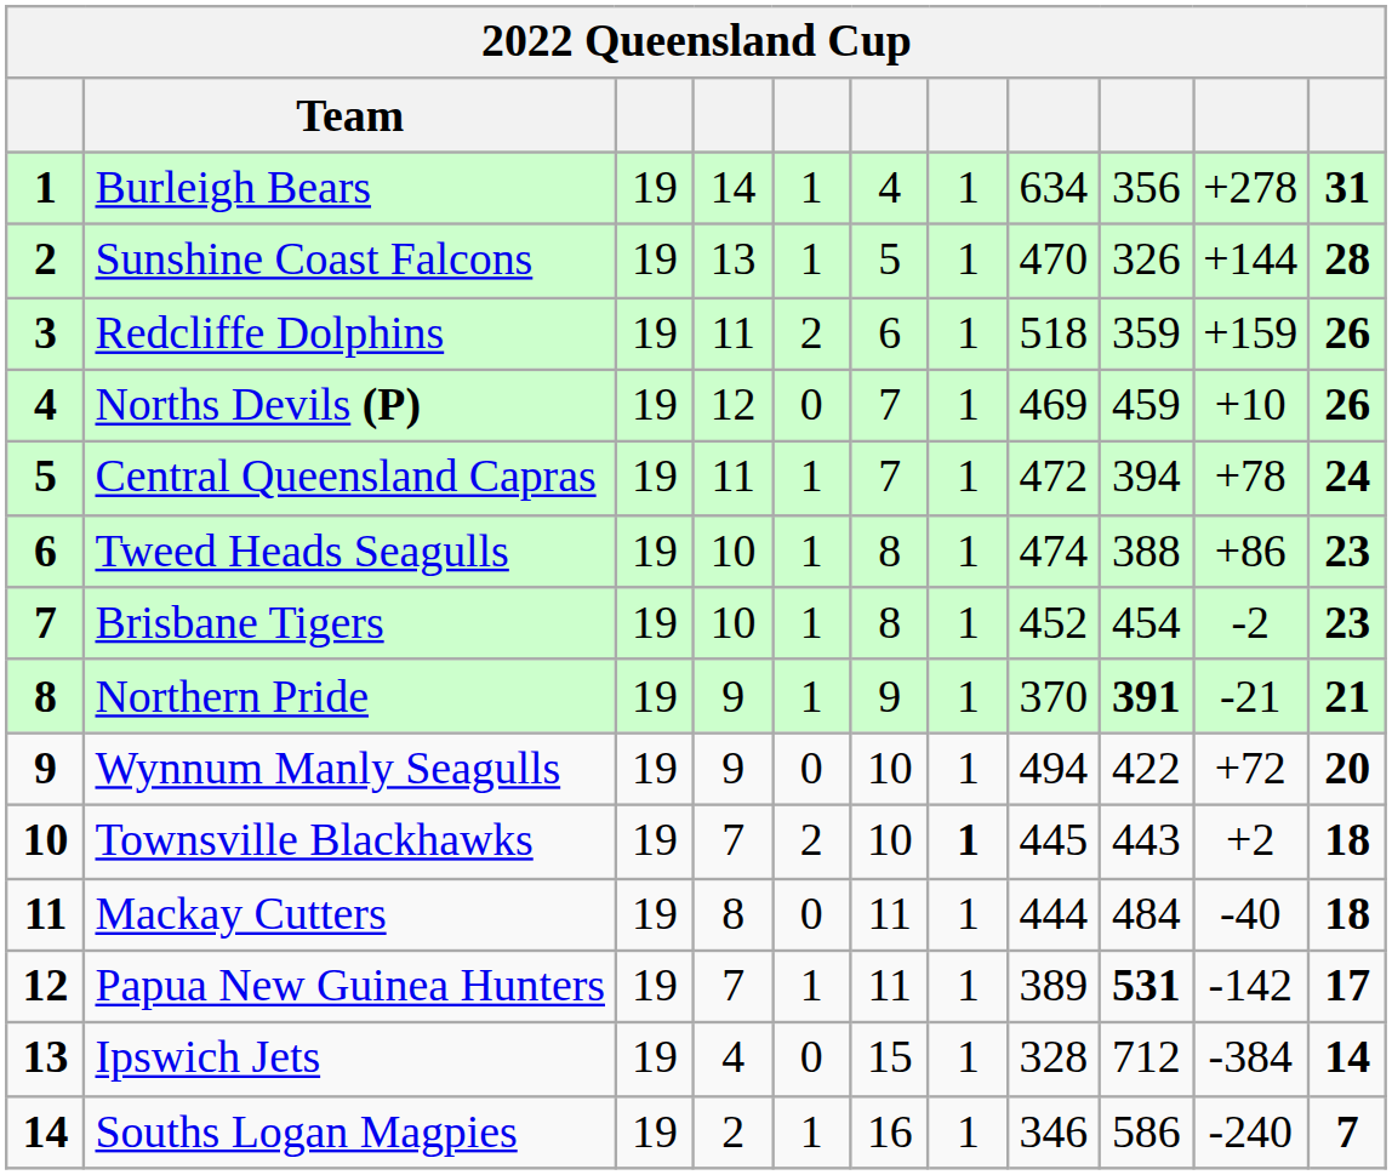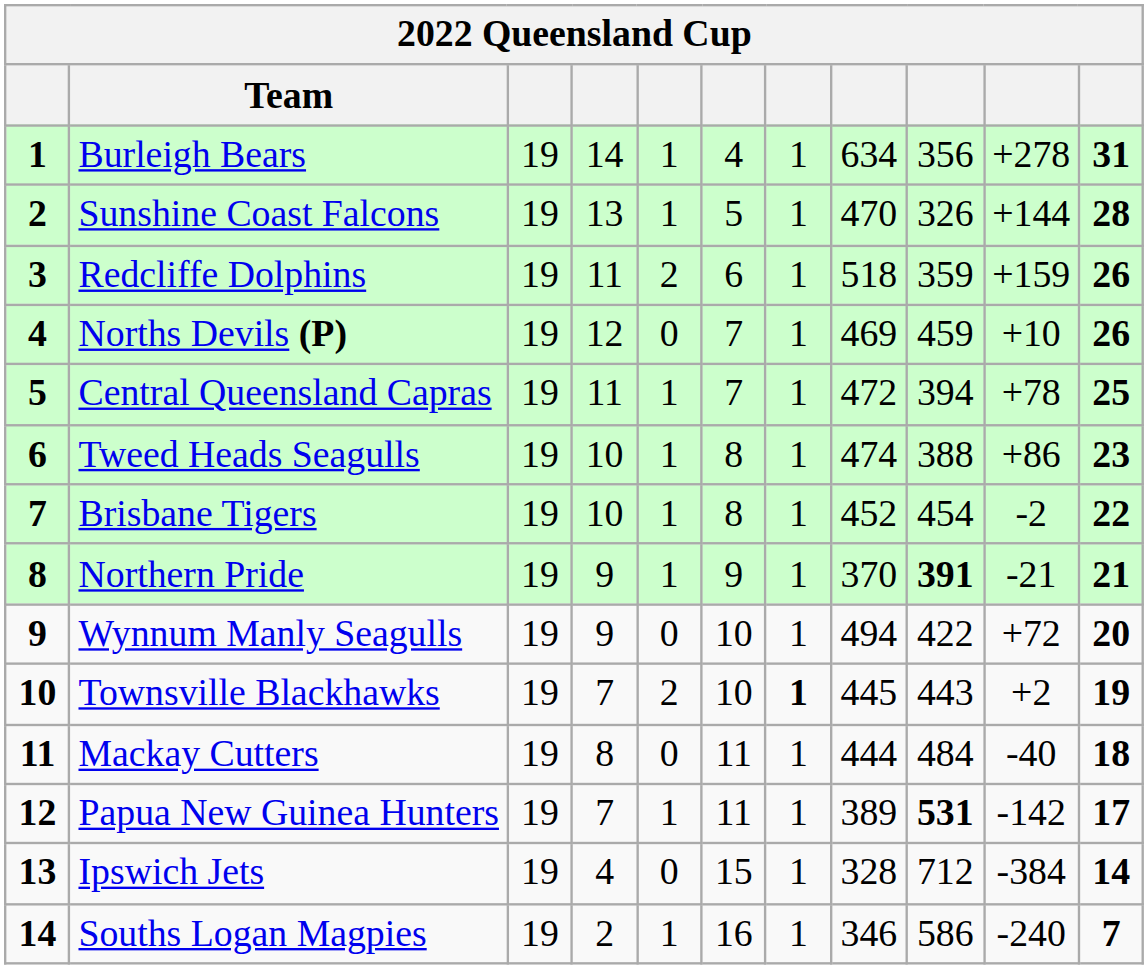Central Queensland Capras | column 11: 24 -> 25
Brisbane Tigers | column 11: 23 -> 22
Townsville Blackhawks | column 11: 18 -> 19
